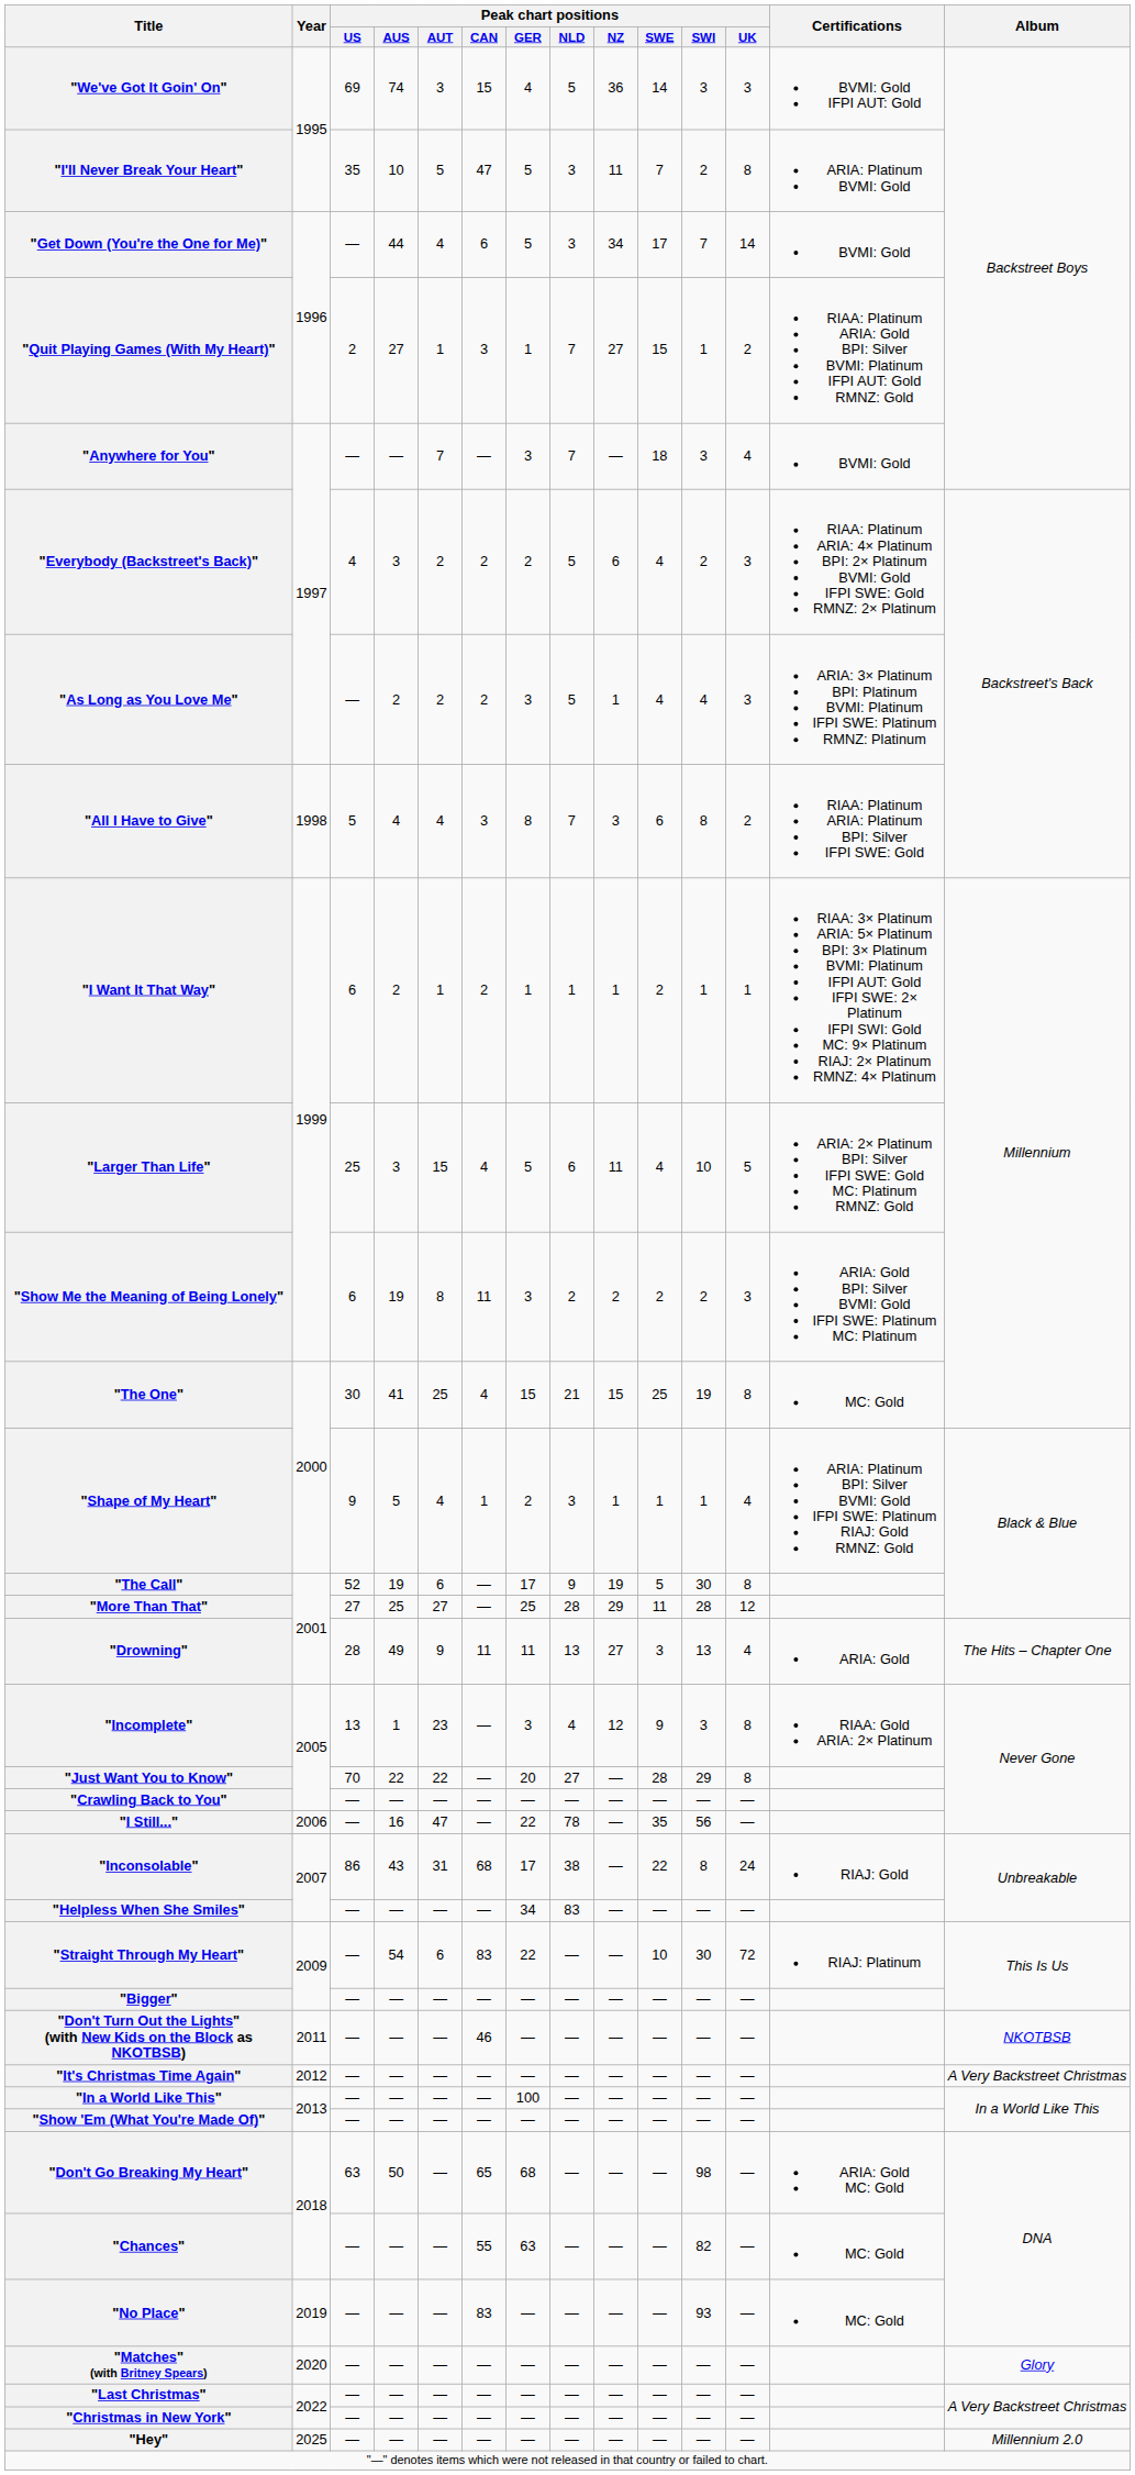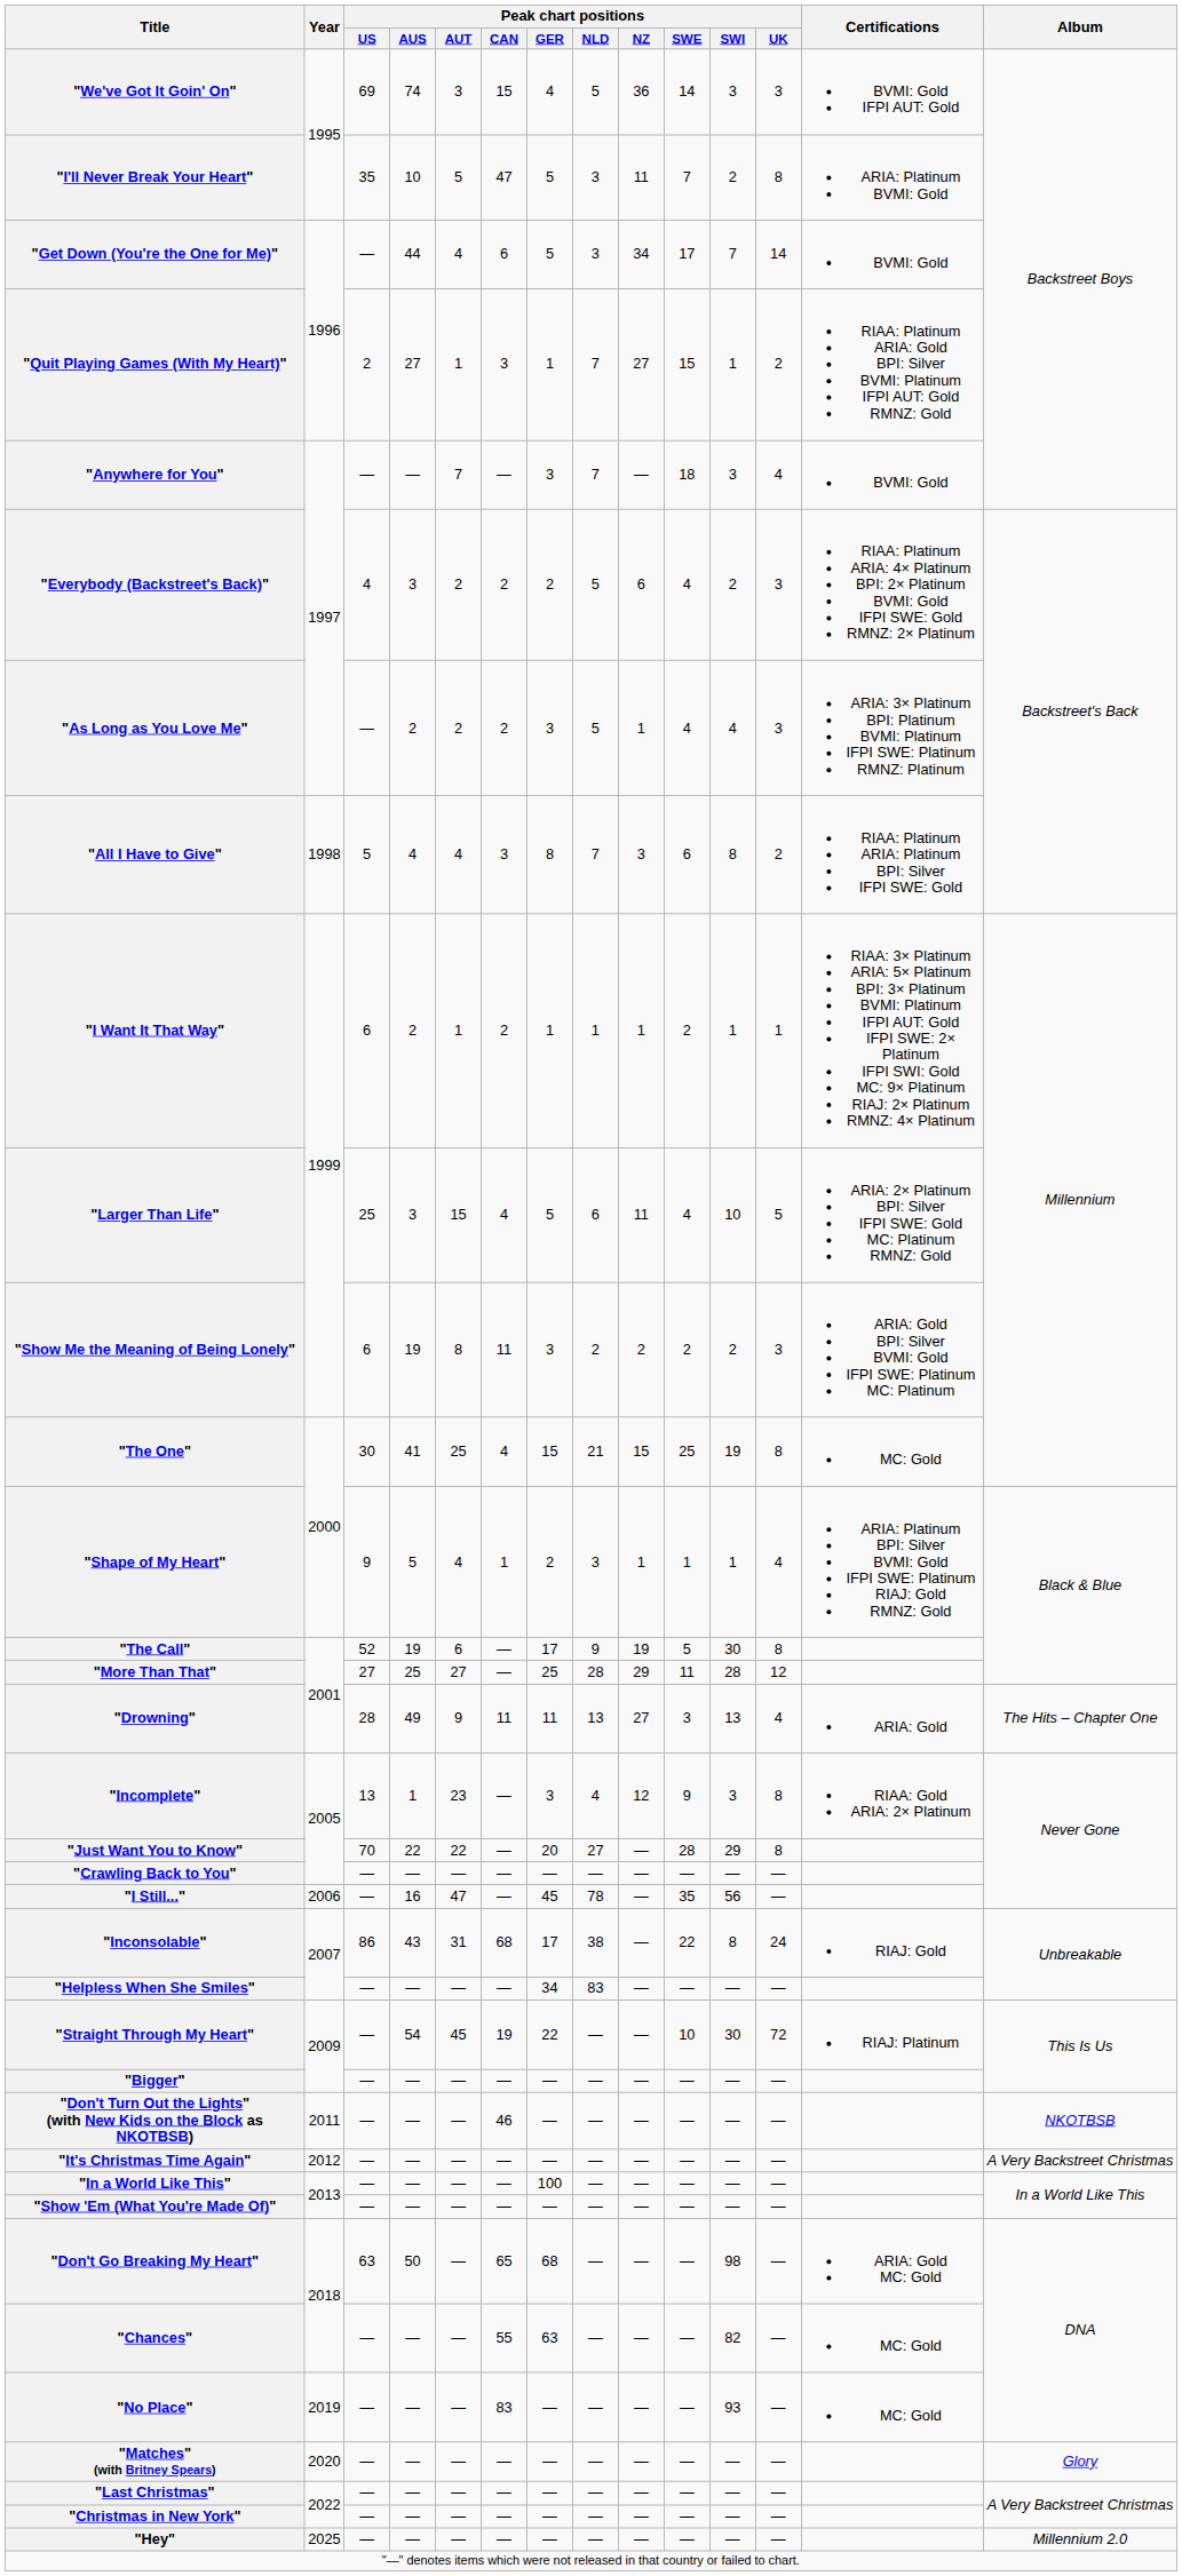"I Still..." | Peak chart positions / GER: 22 -> 45
"Straight Through My Heart" | Peak chart positions / AUT: 6 -> 45
"Straight Through My Heart" | Peak chart positions / CAN: 83 -> 19
